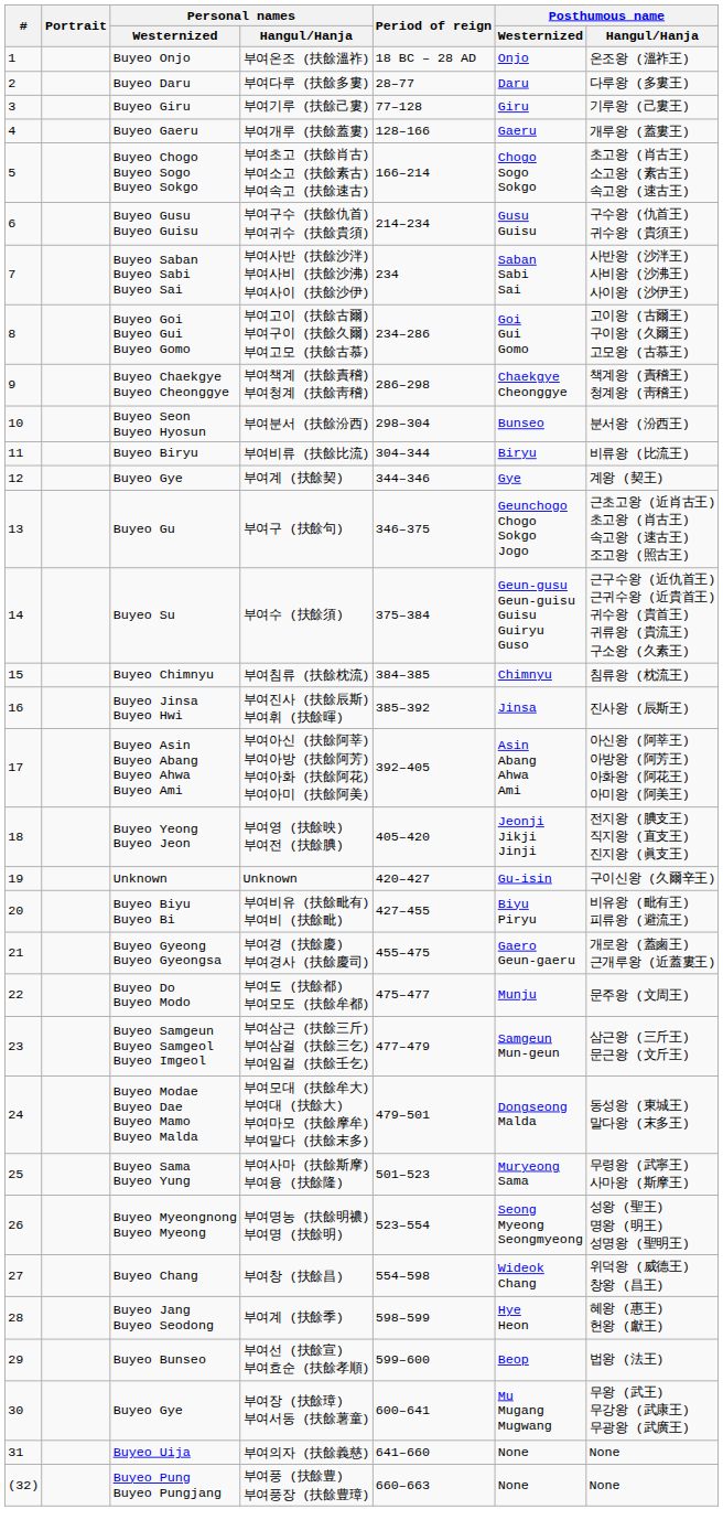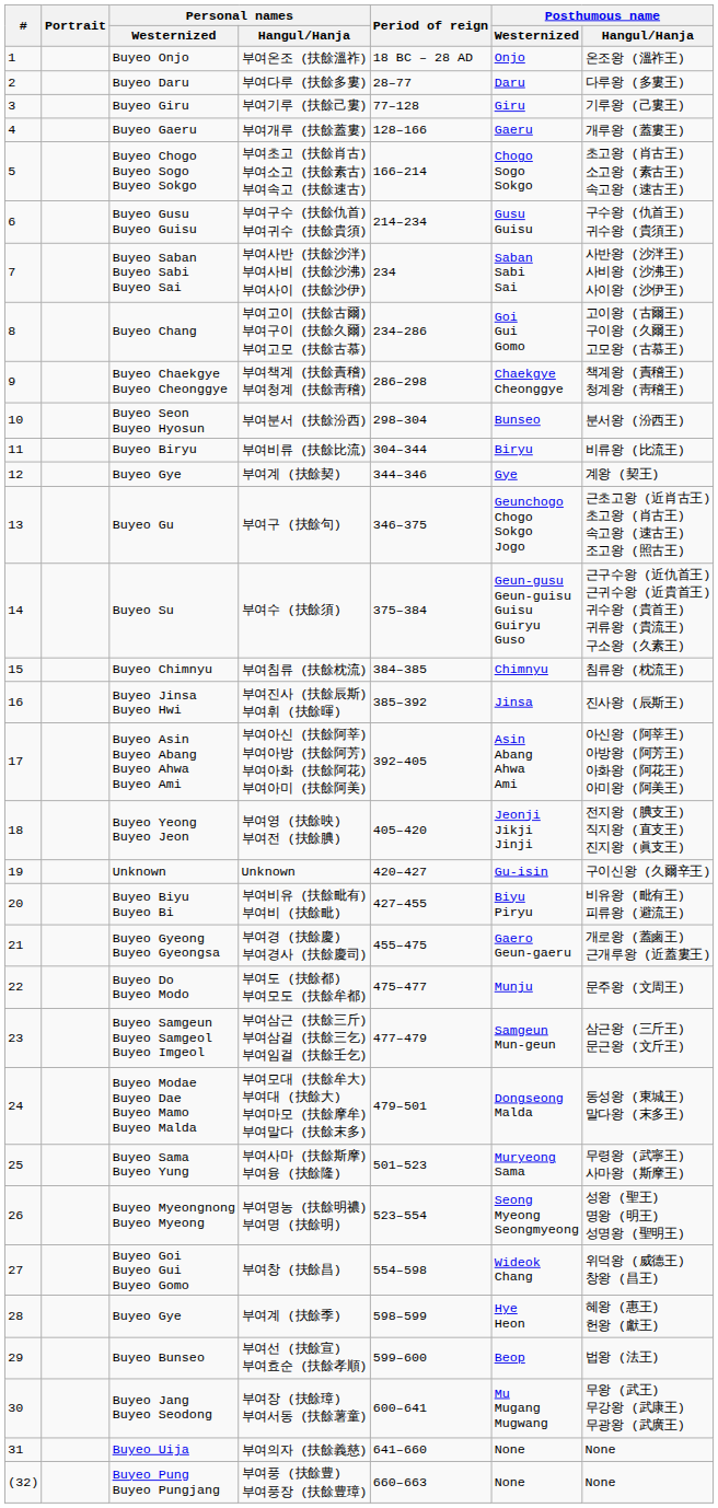부여고이 (扶餘古爾) 부여구이 (扶餘久爾) 부여고모 (扶餘古慕) | Personal names / Westernized: Buyeo Goi Buyeo Gui Buyeo Gomo -> Buyeo Chang
부여창 (扶餘昌) | Personal names / Westernized: Buyeo Chang -> Buyeo Goi Buyeo Gui Buyeo Gomo
부여계 (扶餘季) | Personal names / Westernized: Buyeo Jang Buyeo Seodong -> Buyeo Gye
부여장 (扶餘璋) 부여서동 (扶餘薯童) | Personal names / Westernized: Buyeo Gye -> Buyeo Jang Buyeo Seodong
